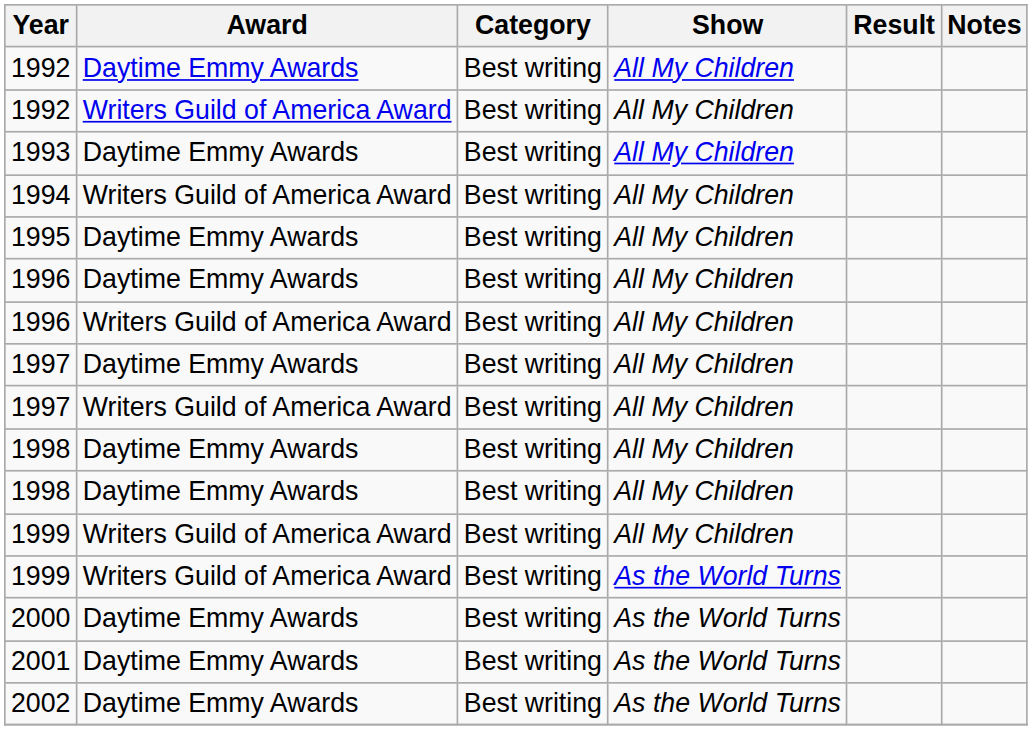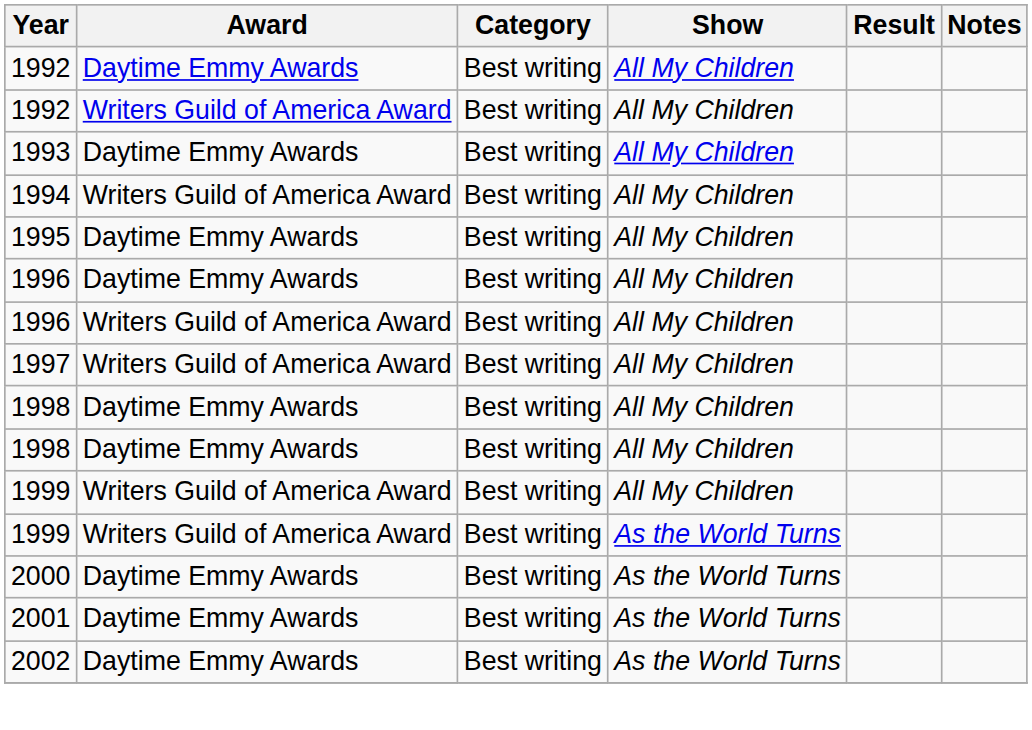- row: 1997 | Daytime Emmy Awards | Best writing | All My Children
